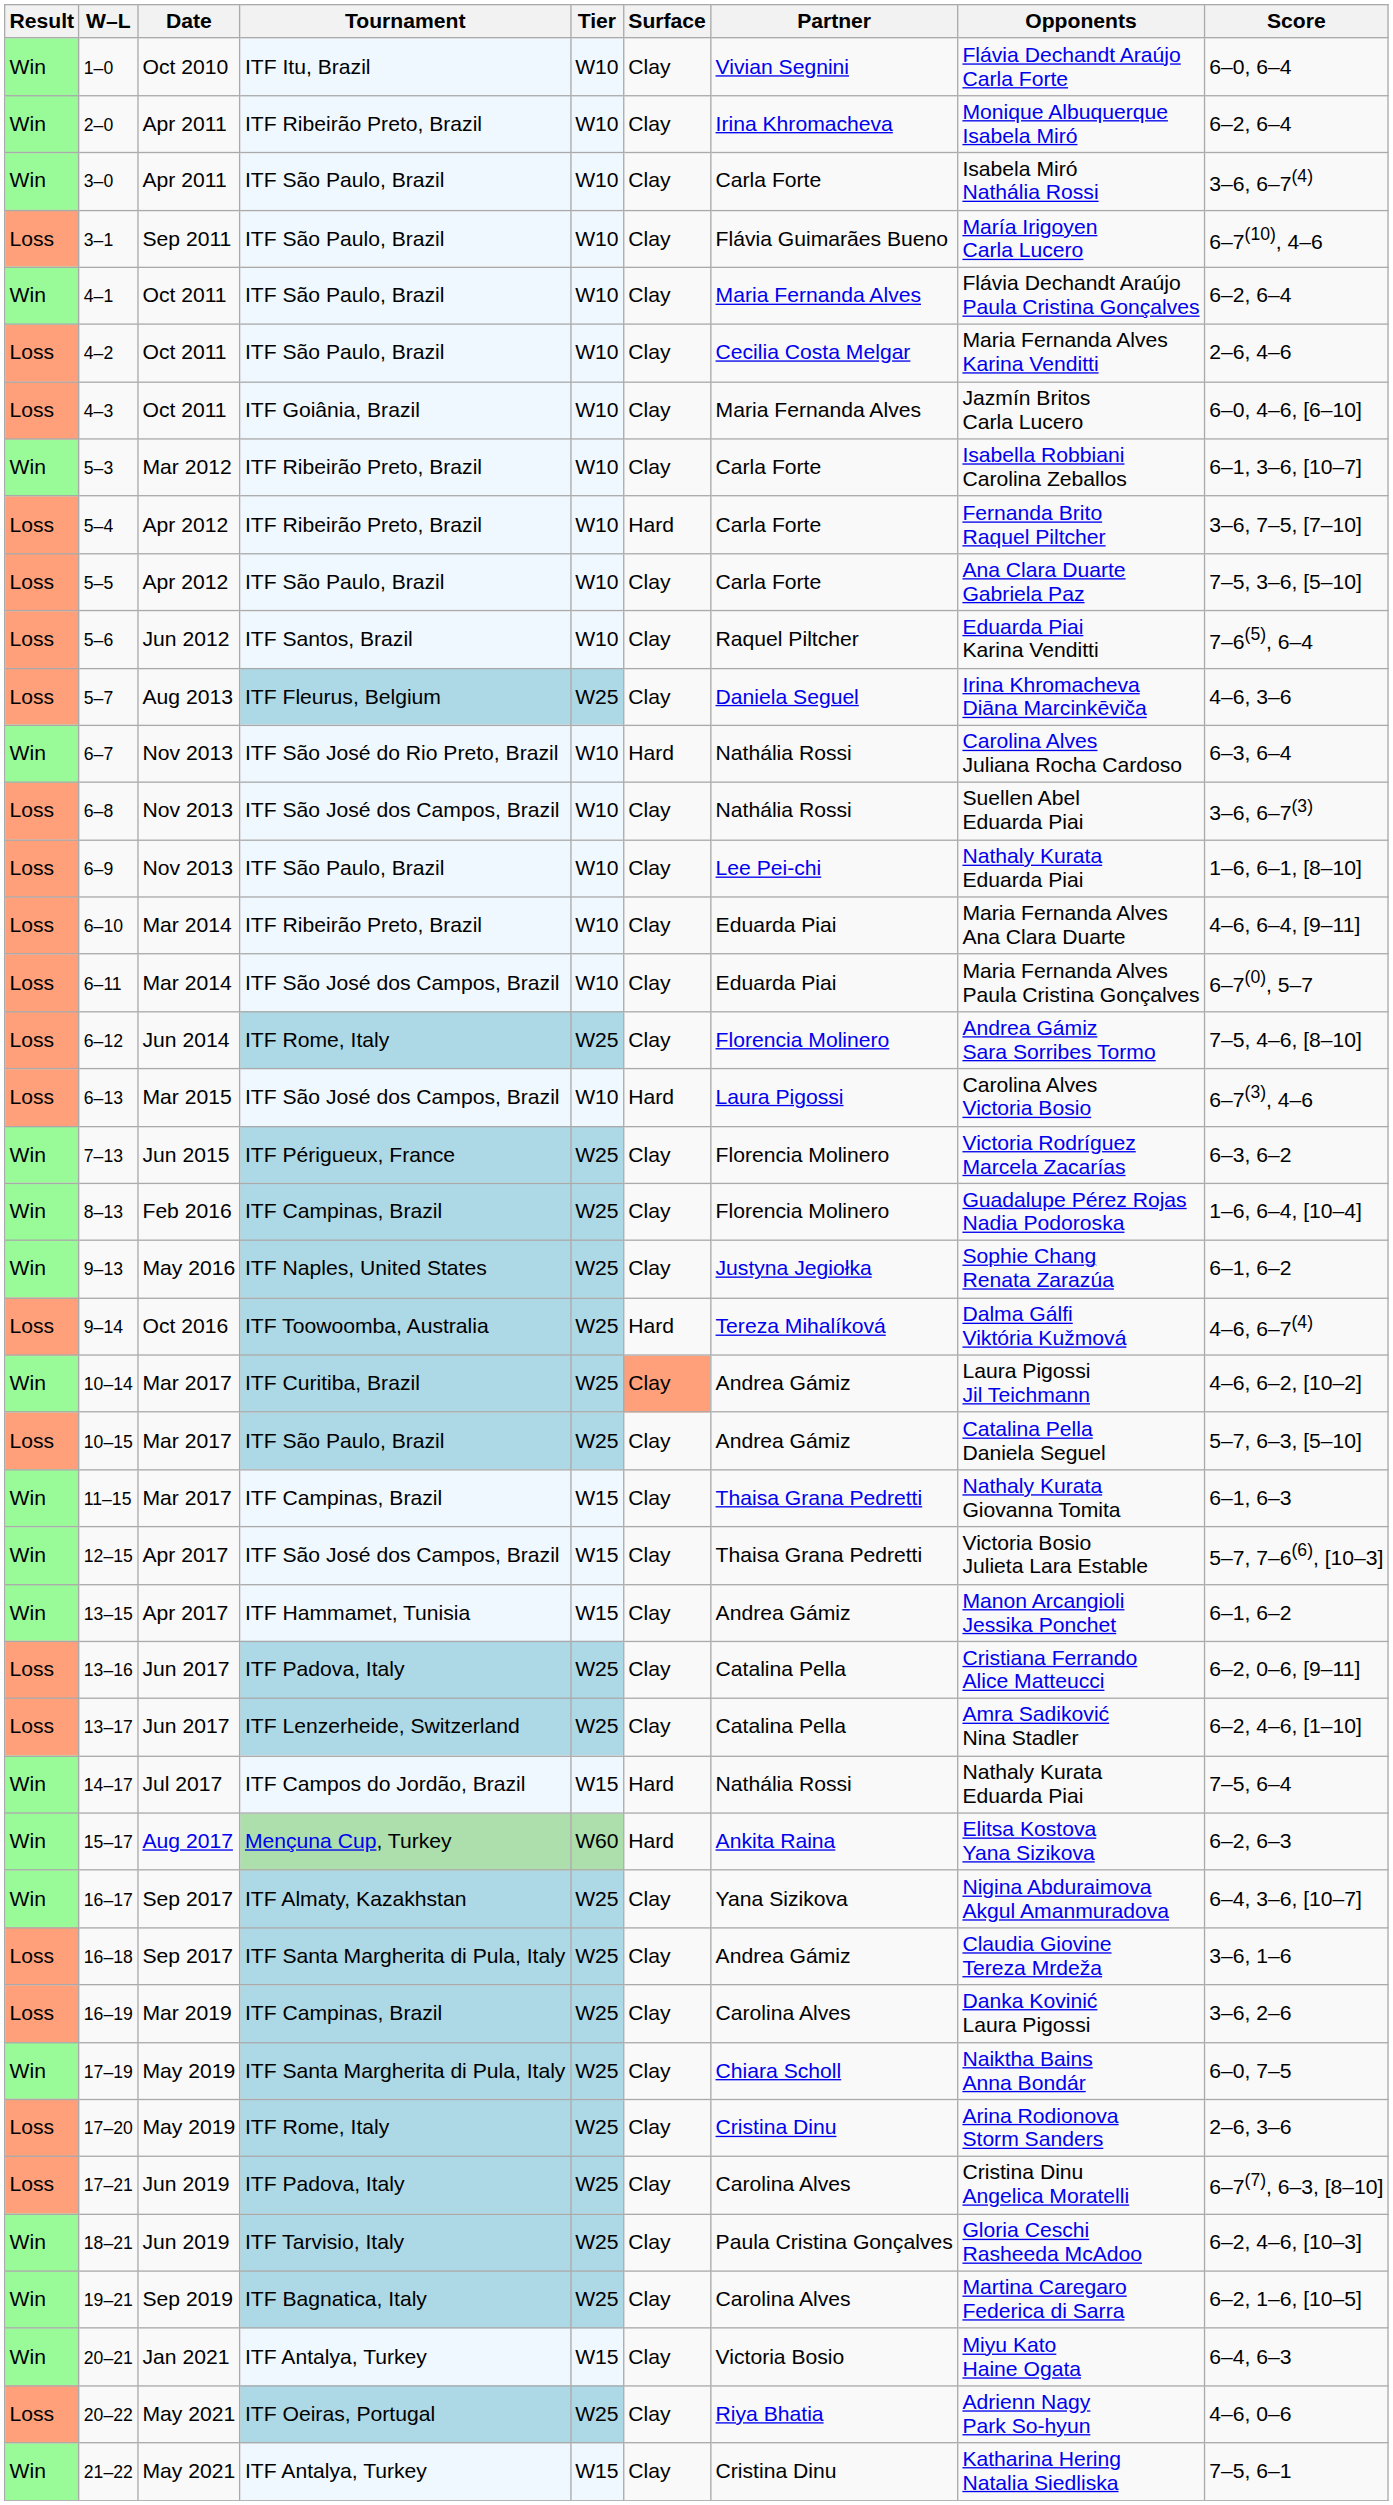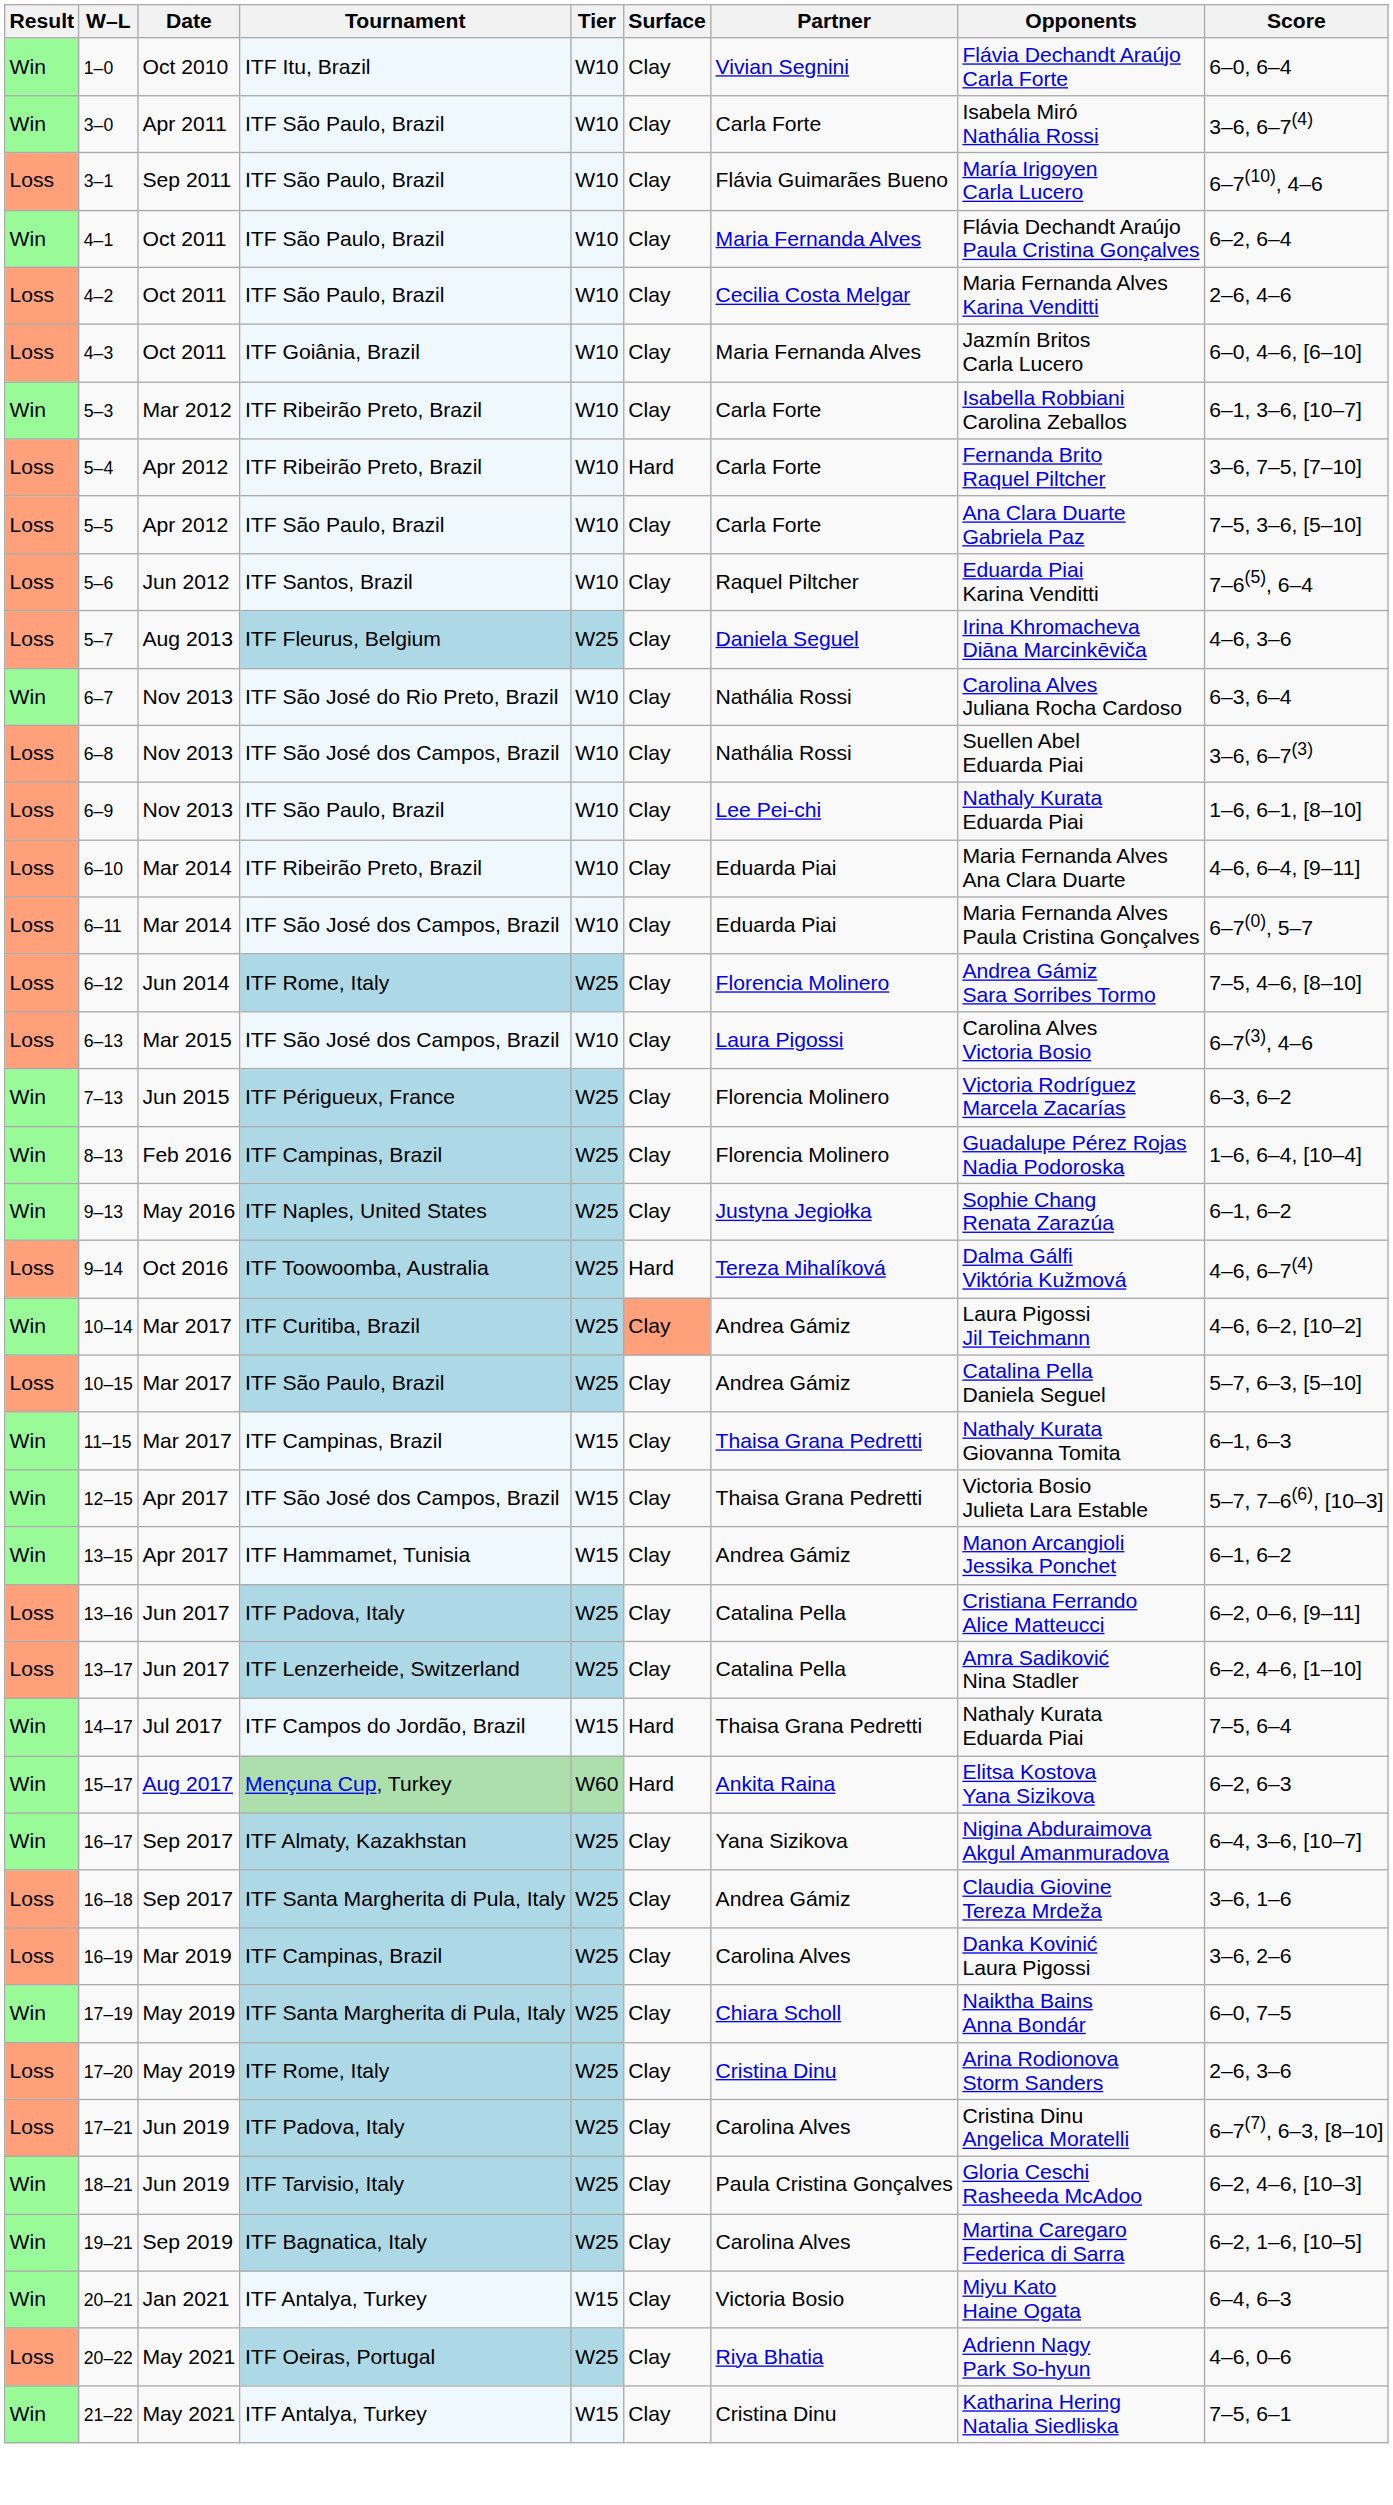- row: Win | 2–0 | Apr 2011 | ITF Ribeirão Preto, Brazil | W10 | Clay | Irina Khromacheva | Monique Albuquerque Isabela Miró | 6–2, 6–4
6–7 | Surface: Hard -> Clay
6–13 | Surface: Hard -> Clay
14–17 | Partner: Nathália Rossi -> Thaisa Grana Pedretti
